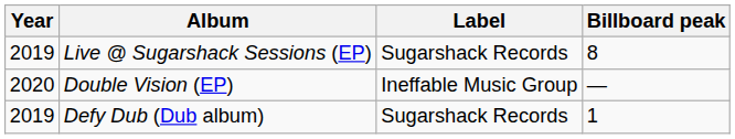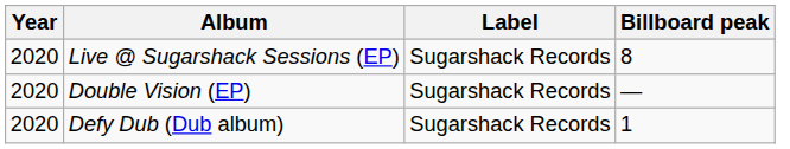Live @ Sugarshack Sessions (EP) | Year: 2019 -> 2020
Double Vision (EP) | Label: Ineffable Music Group -> Sugarshack Records
Defy Dub (Dub album) | Year: 2019 -> 2020
